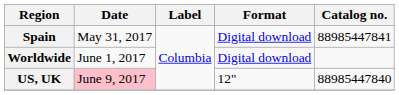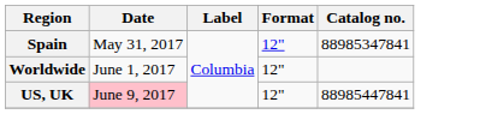Spain | Format: Digital download -> 12"
Spain | Catalog no.: 88985447841 -> 88985347841
Worldwide | Format: Digital download -> 12"
US, UK | Catalog no.: 88985447840 -> 88985447841
